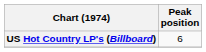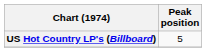US Hot Country LP's (Billboard) | Peak position: 6 -> 5
